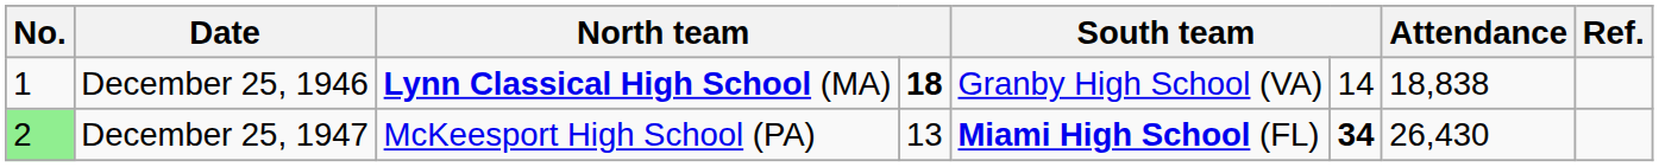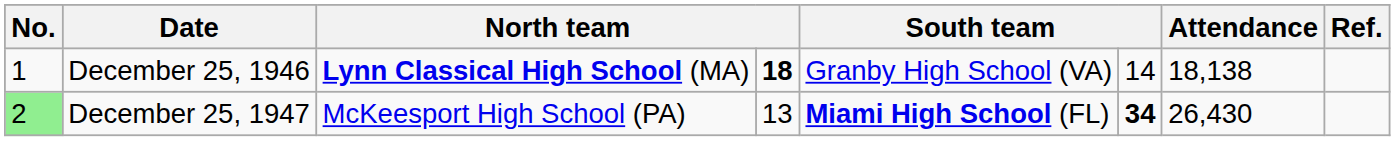December 25, 1946 | Attendance: 18,838 -> 18,138
